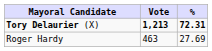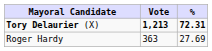Roger Hardy | Vote: 463 -> 363
